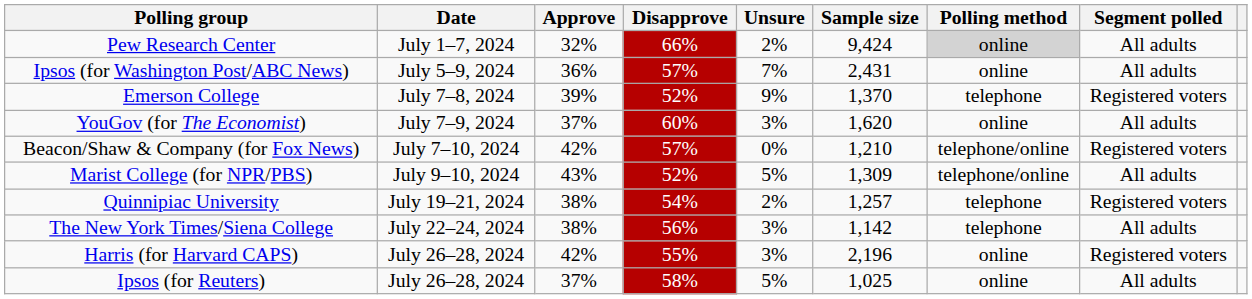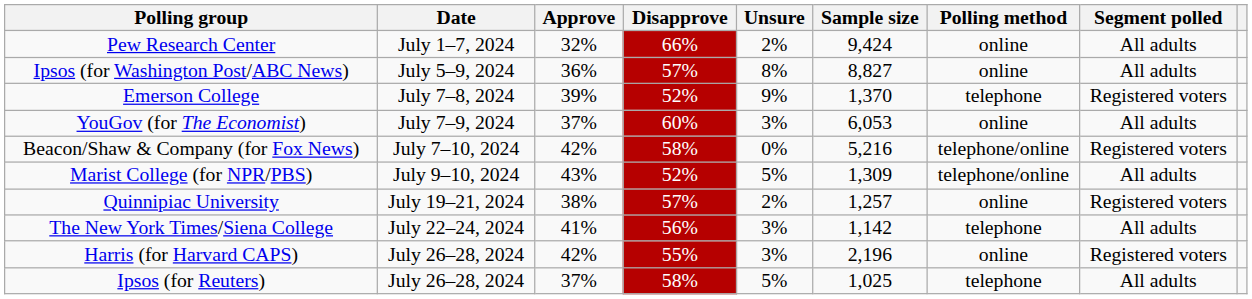Pew Research Center | Polling method: lightgrey background -> no background
Ipsos (for Washington Post/ABC News) | Unsure: 7% -> 8%
Ipsos (for Washington Post/ABC News) | Sample size: 2,431 -> 8,827
YouGov (for The Economist) | Sample size: 1,620 -> 6,053
Beacon/Shaw & Company (for Fox News) | Disapprove: 57% -> 58%
Beacon/Shaw & Company (for Fox News) | Sample size: 1,210 -> 5,216
Quinnipiac University | Disapprove: 54% -> 57%
Quinnipiac University | Polling method: telephone -> online
The New York Times/Siena College | Approve: 38% -> 41%
Ipsos (for Reuters) | Polling method: online -> telephone
